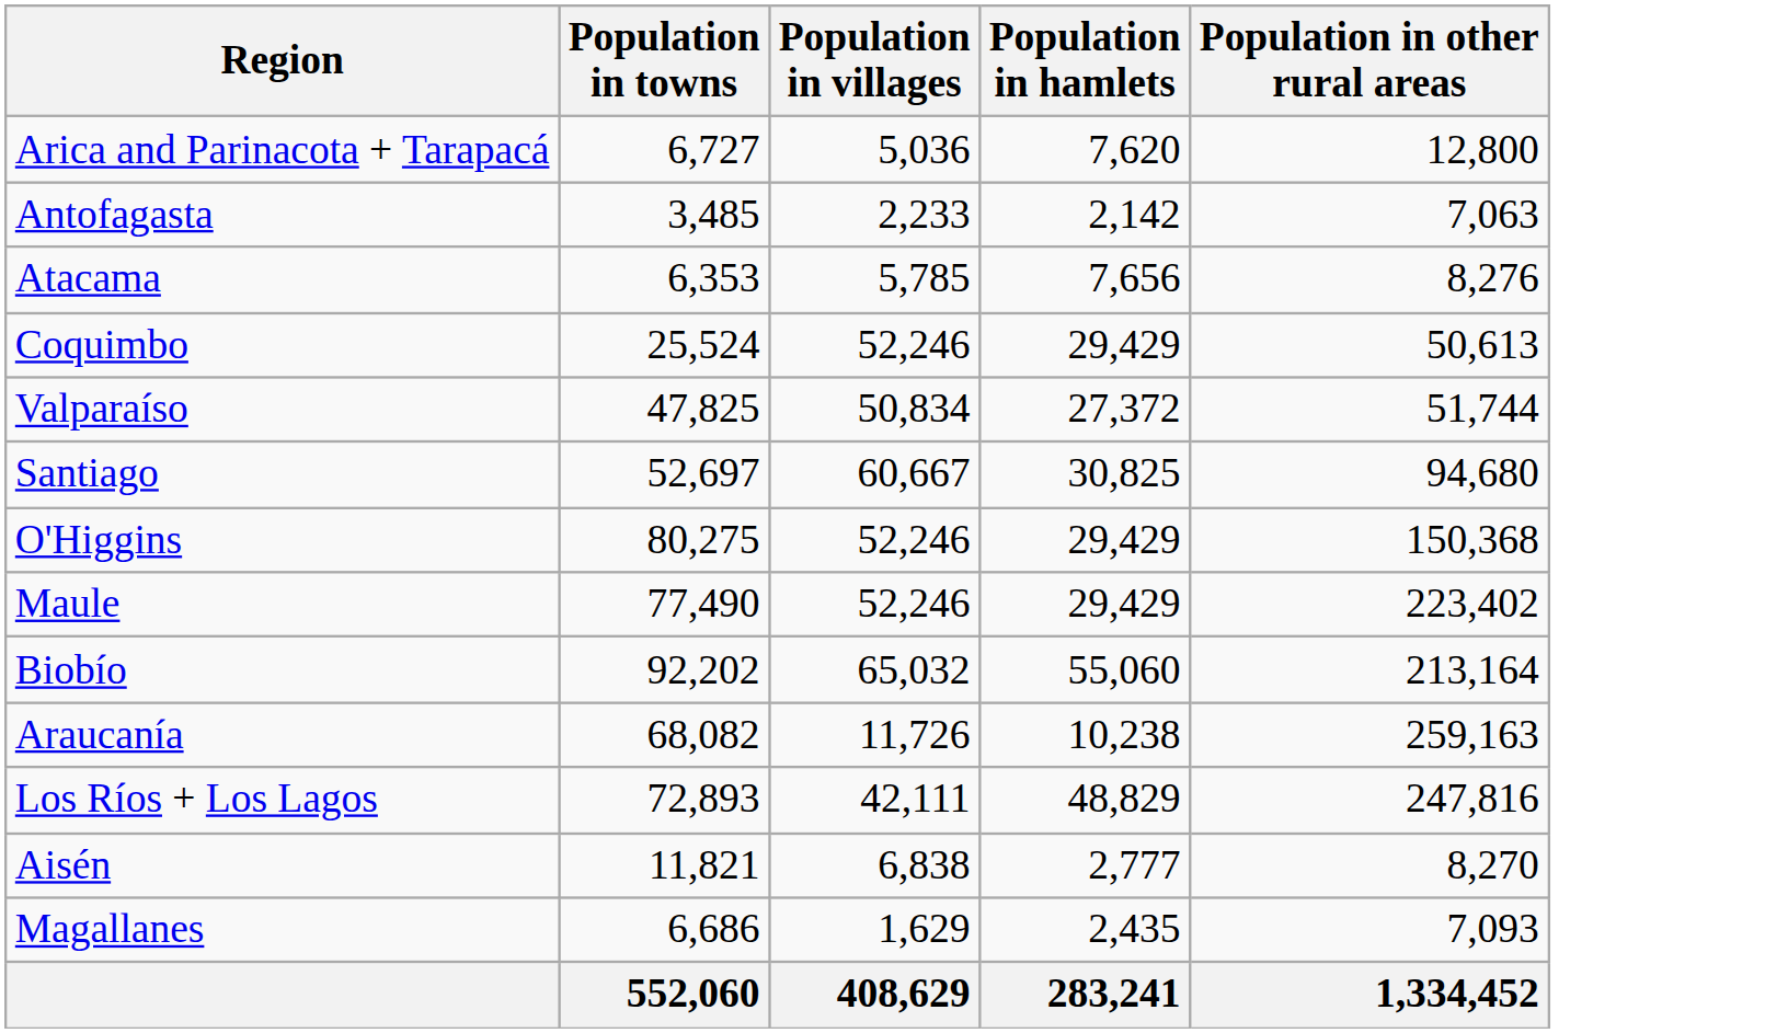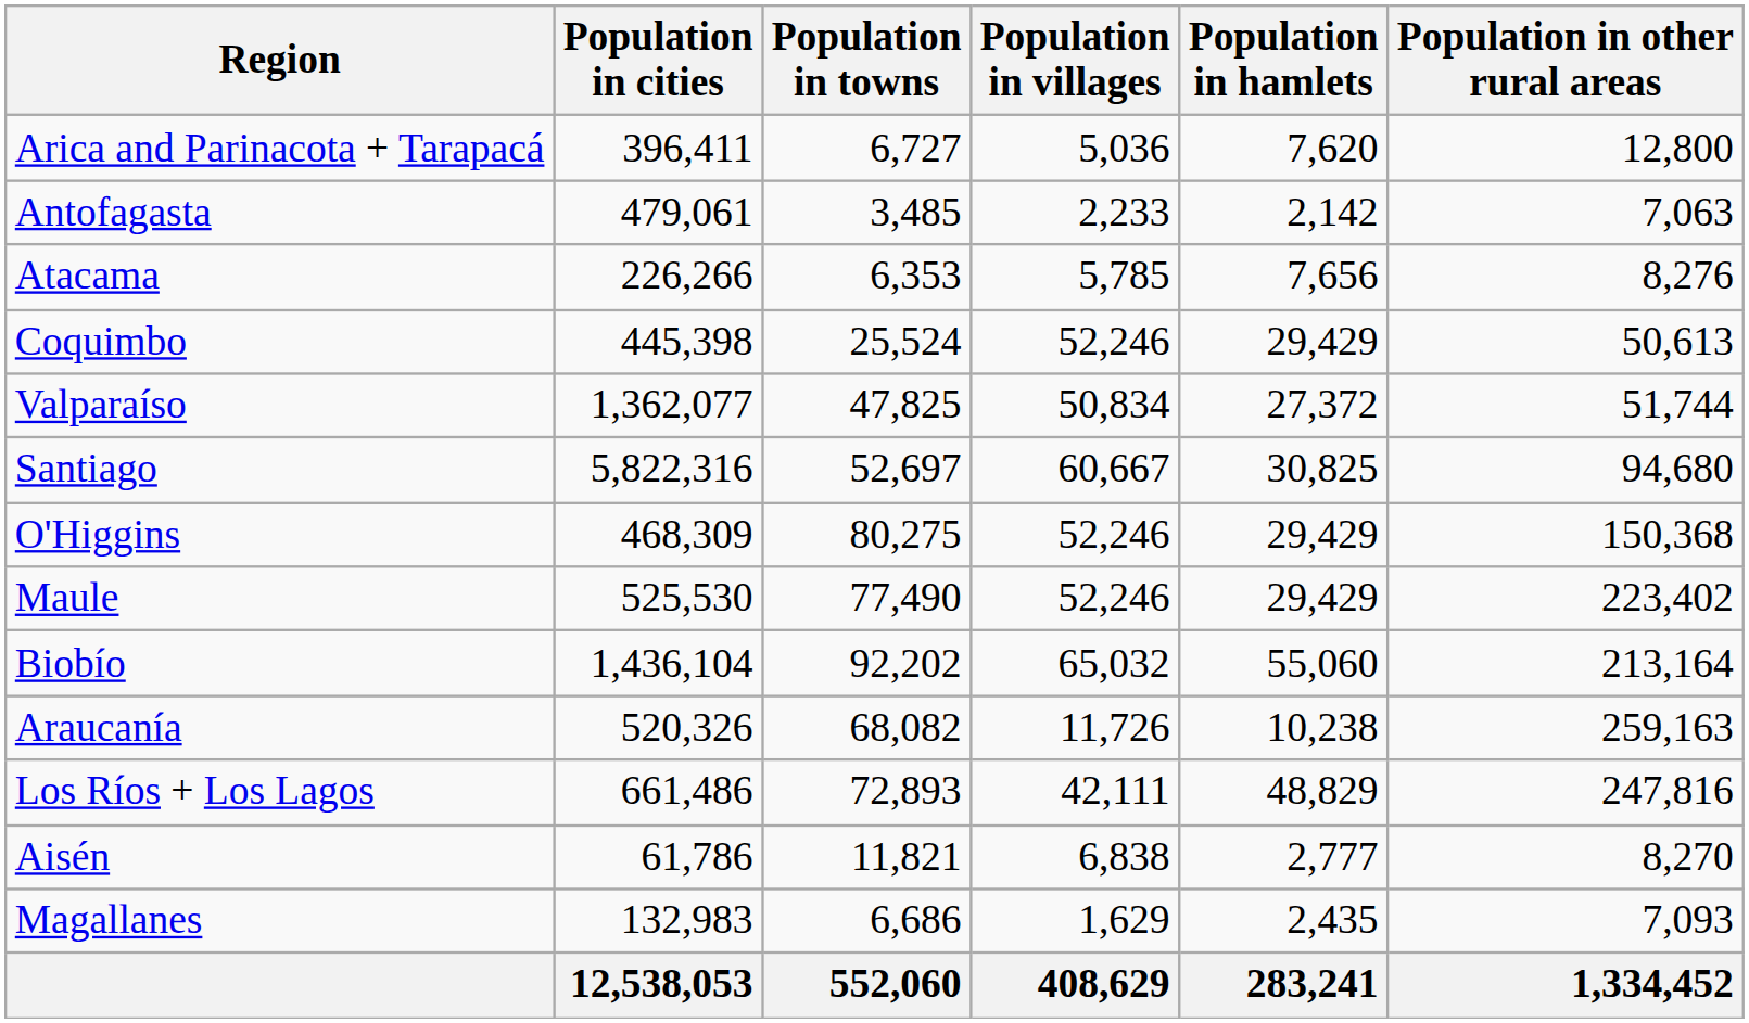+ column: Population in cities | 396,411 | 479,061 | 226,266 | 445,398 | 1,362,077 | 5,822,316 | 468,309 | 525,530 | 1,436,104 | 520,326 | 661,486 | 61,786 | 132,983 | 12,538,053
